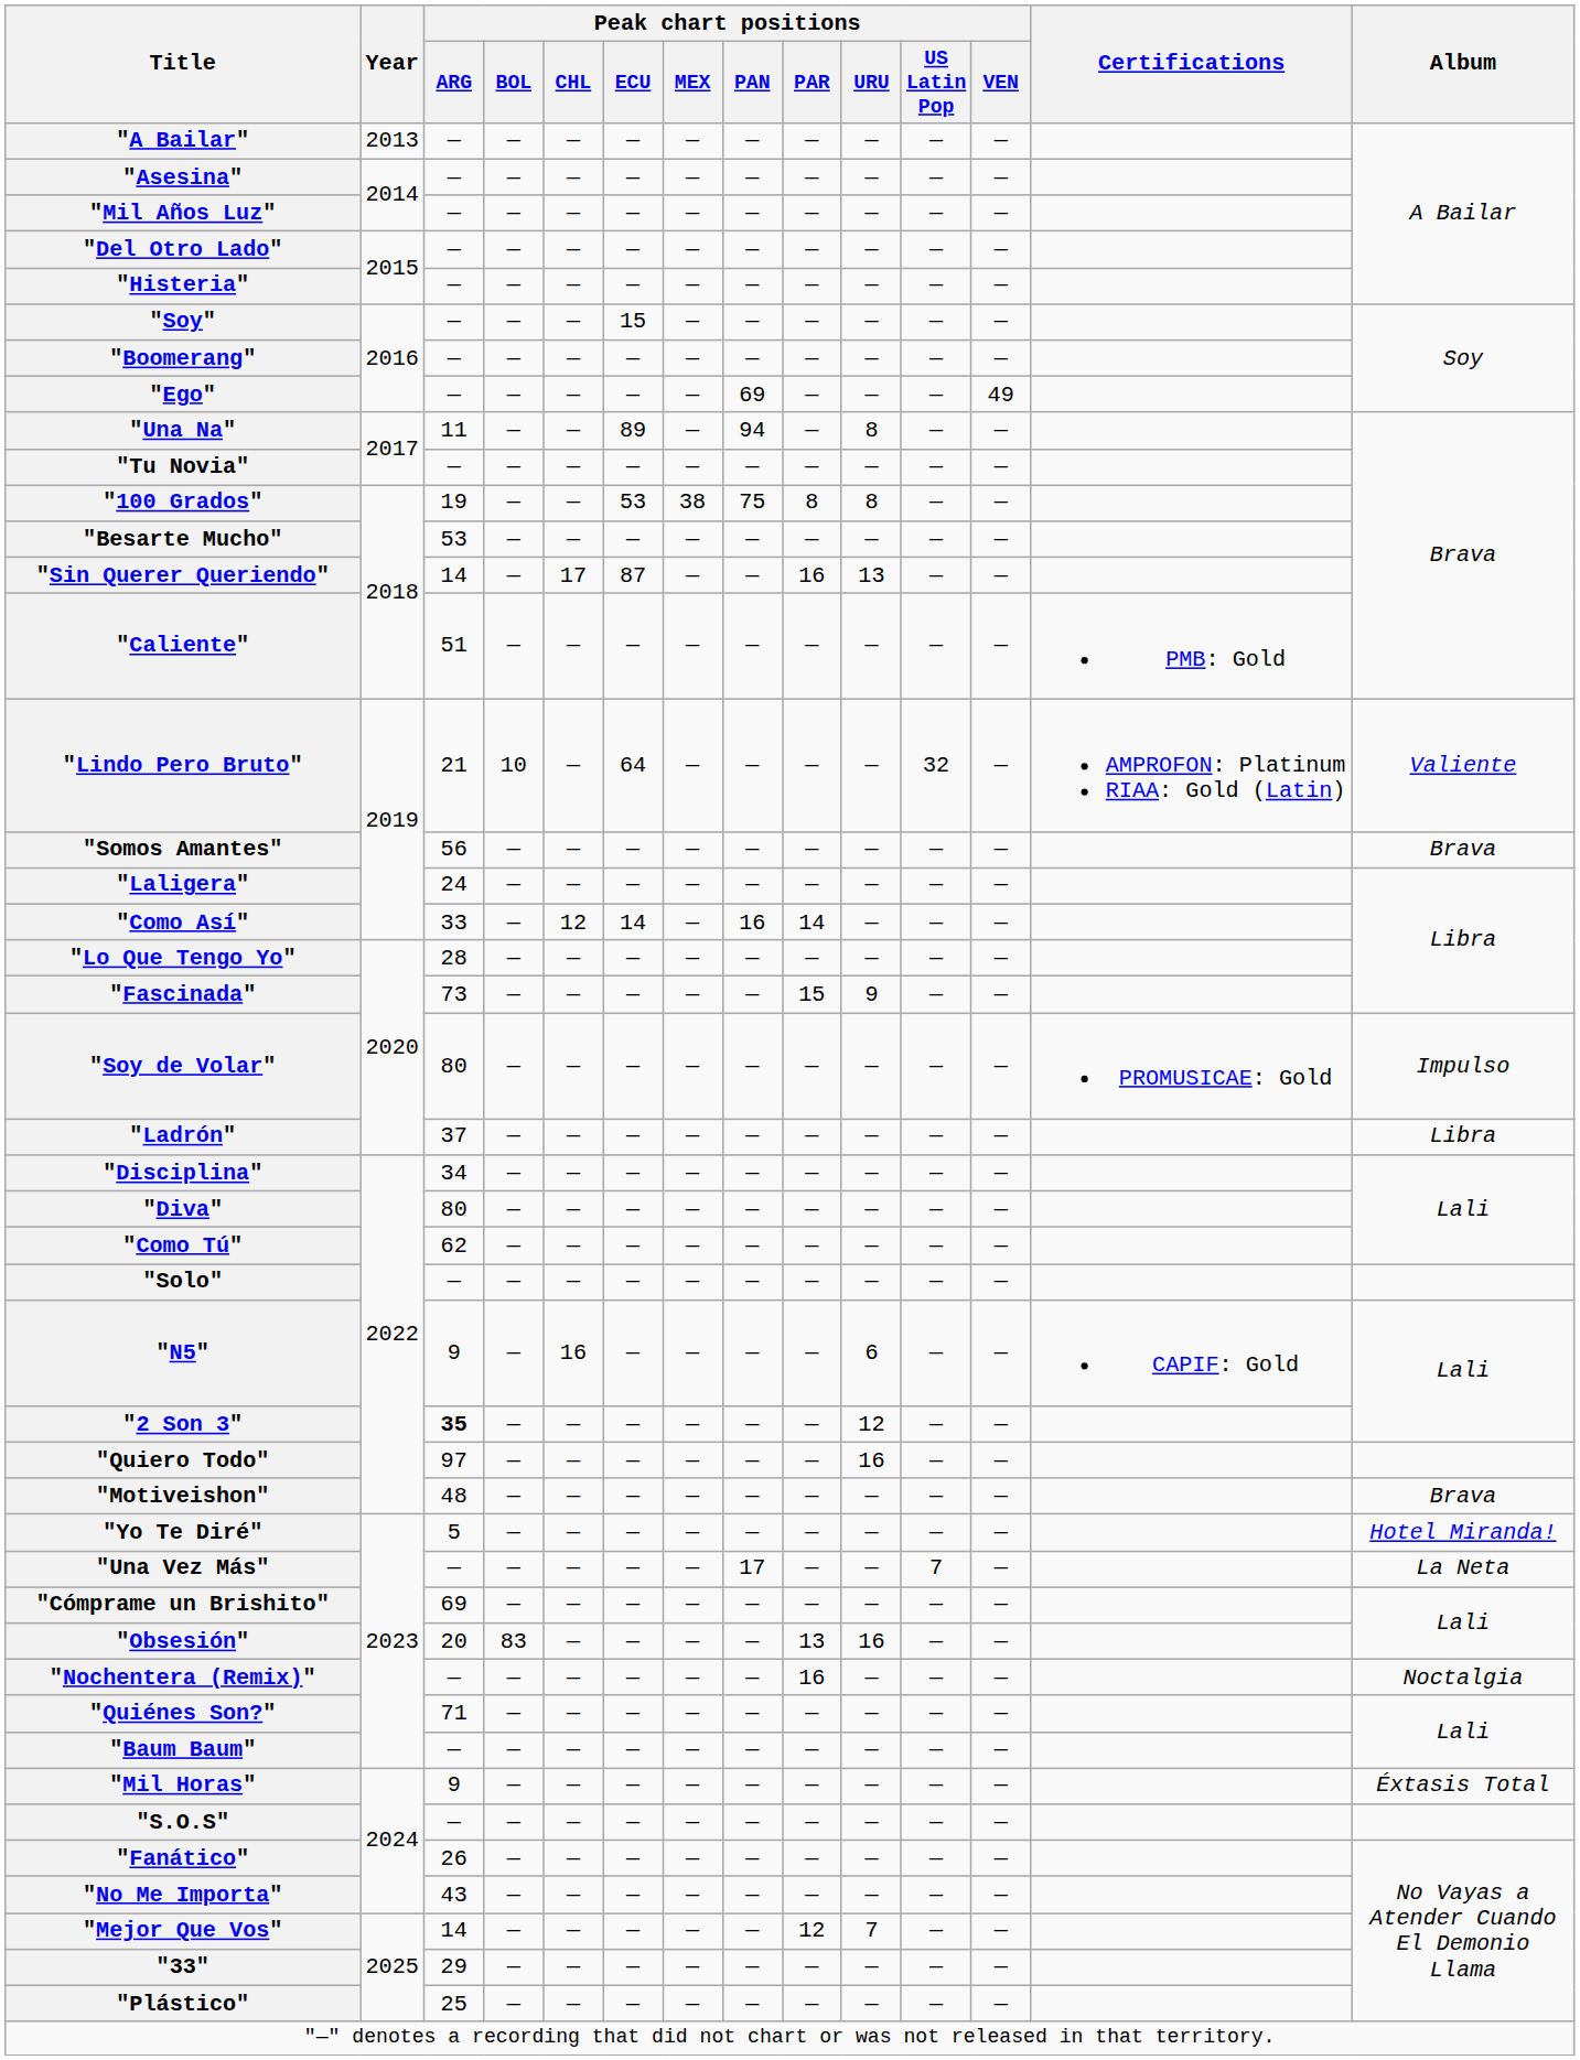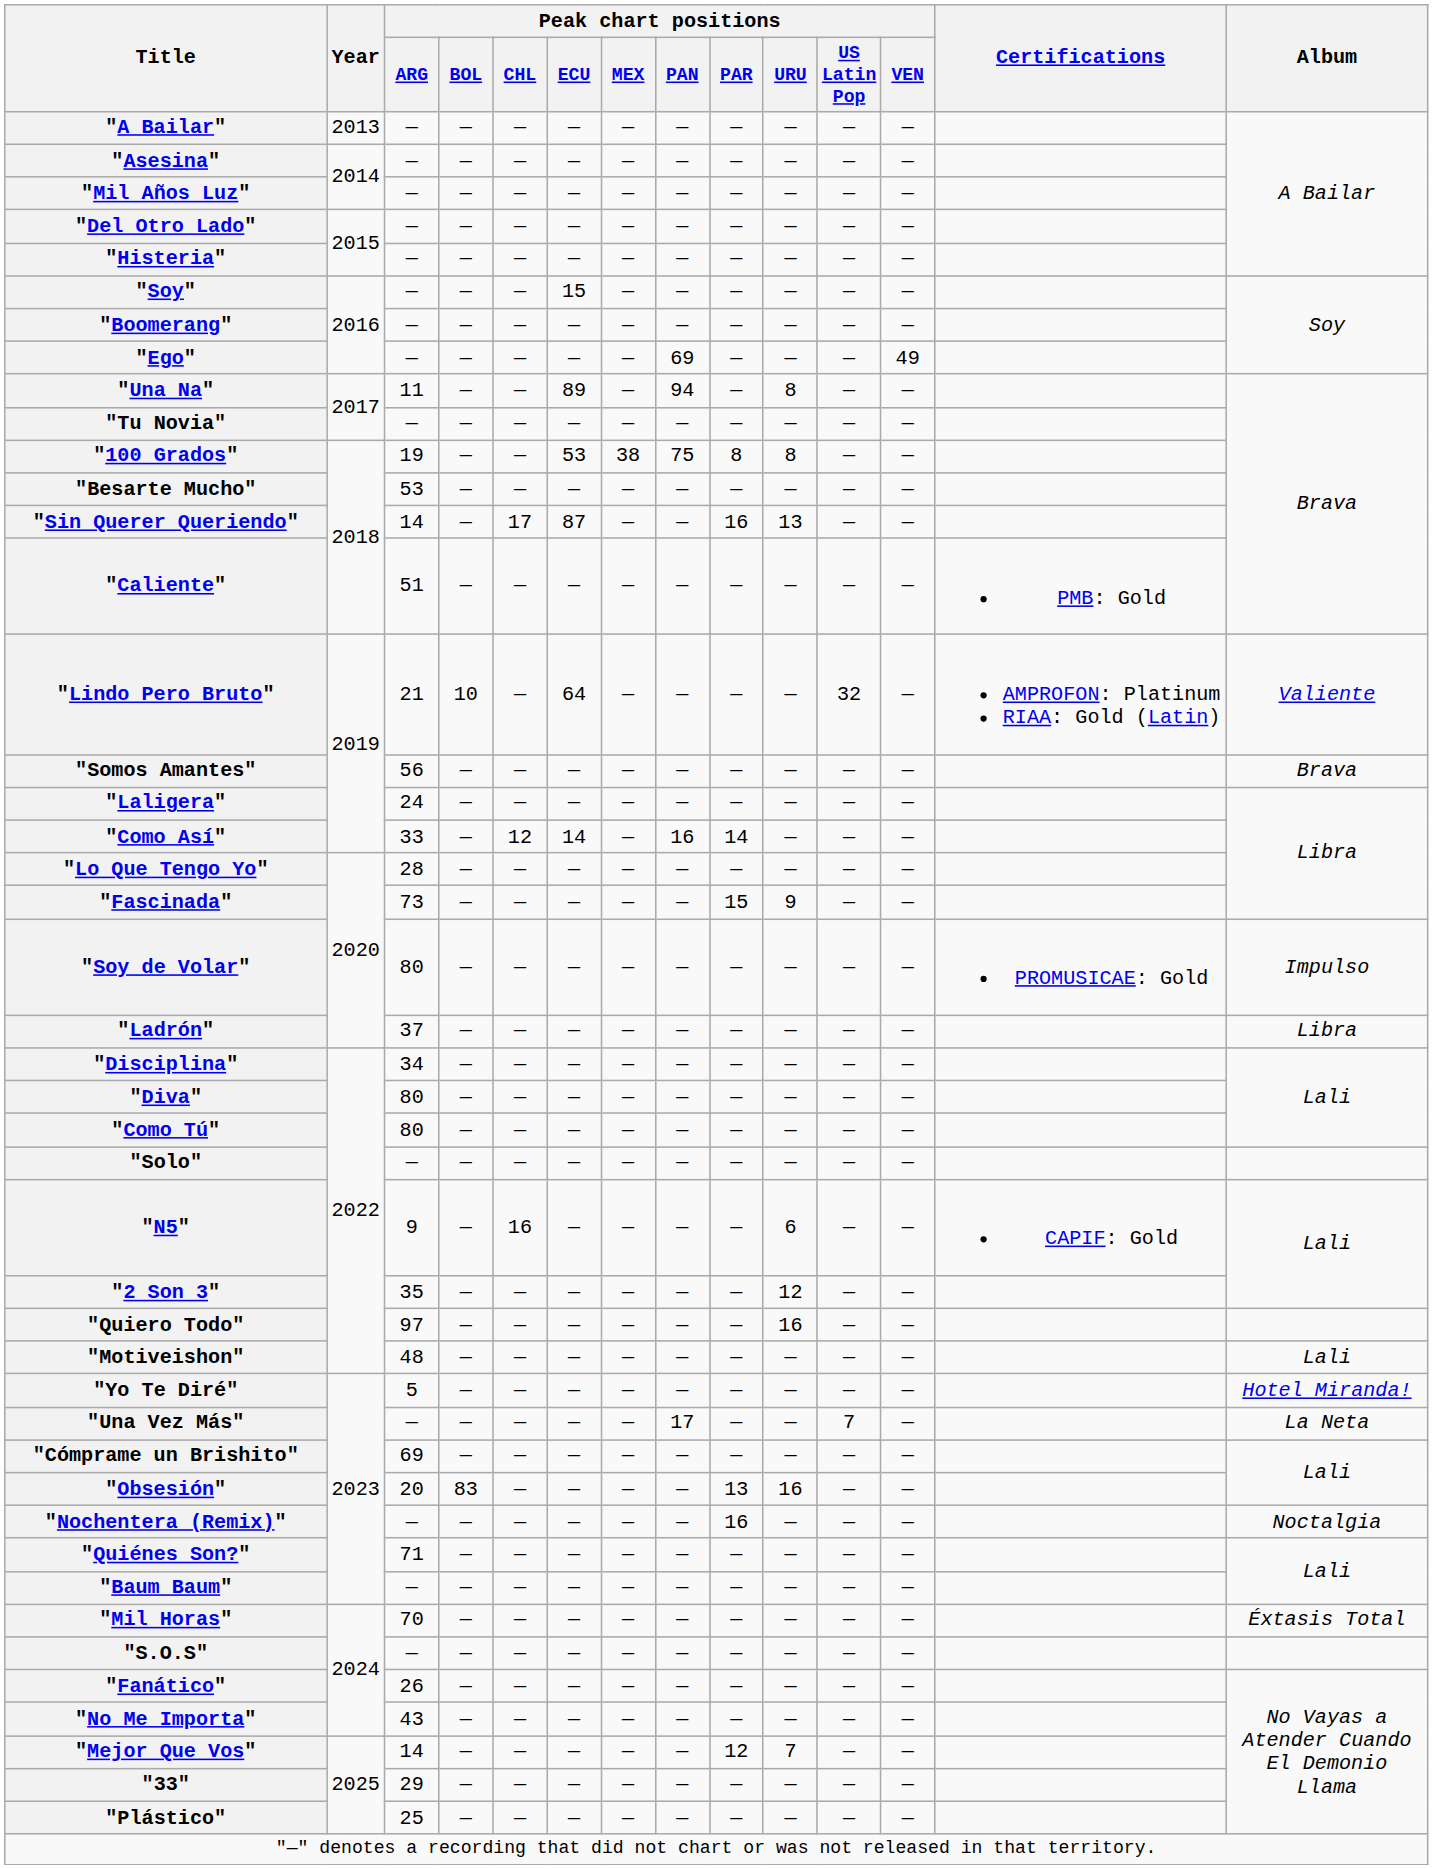"Como Tú" | Peak chart positions / ARG: 62 -> 80
"2 Son 3" | Peak chart positions / ARG: bold -> normal
"Motiveishon" | Album: Brava -> Lali
"Mil Horas" | Peak chart positions / ARG: 9 -> 70
